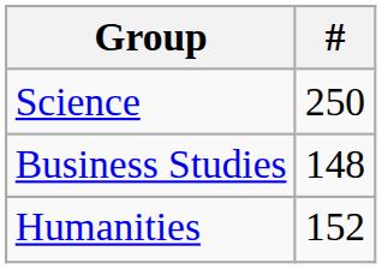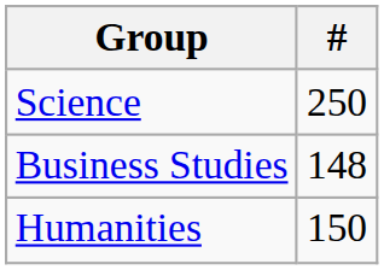Humanities | #: 152 -> 150
